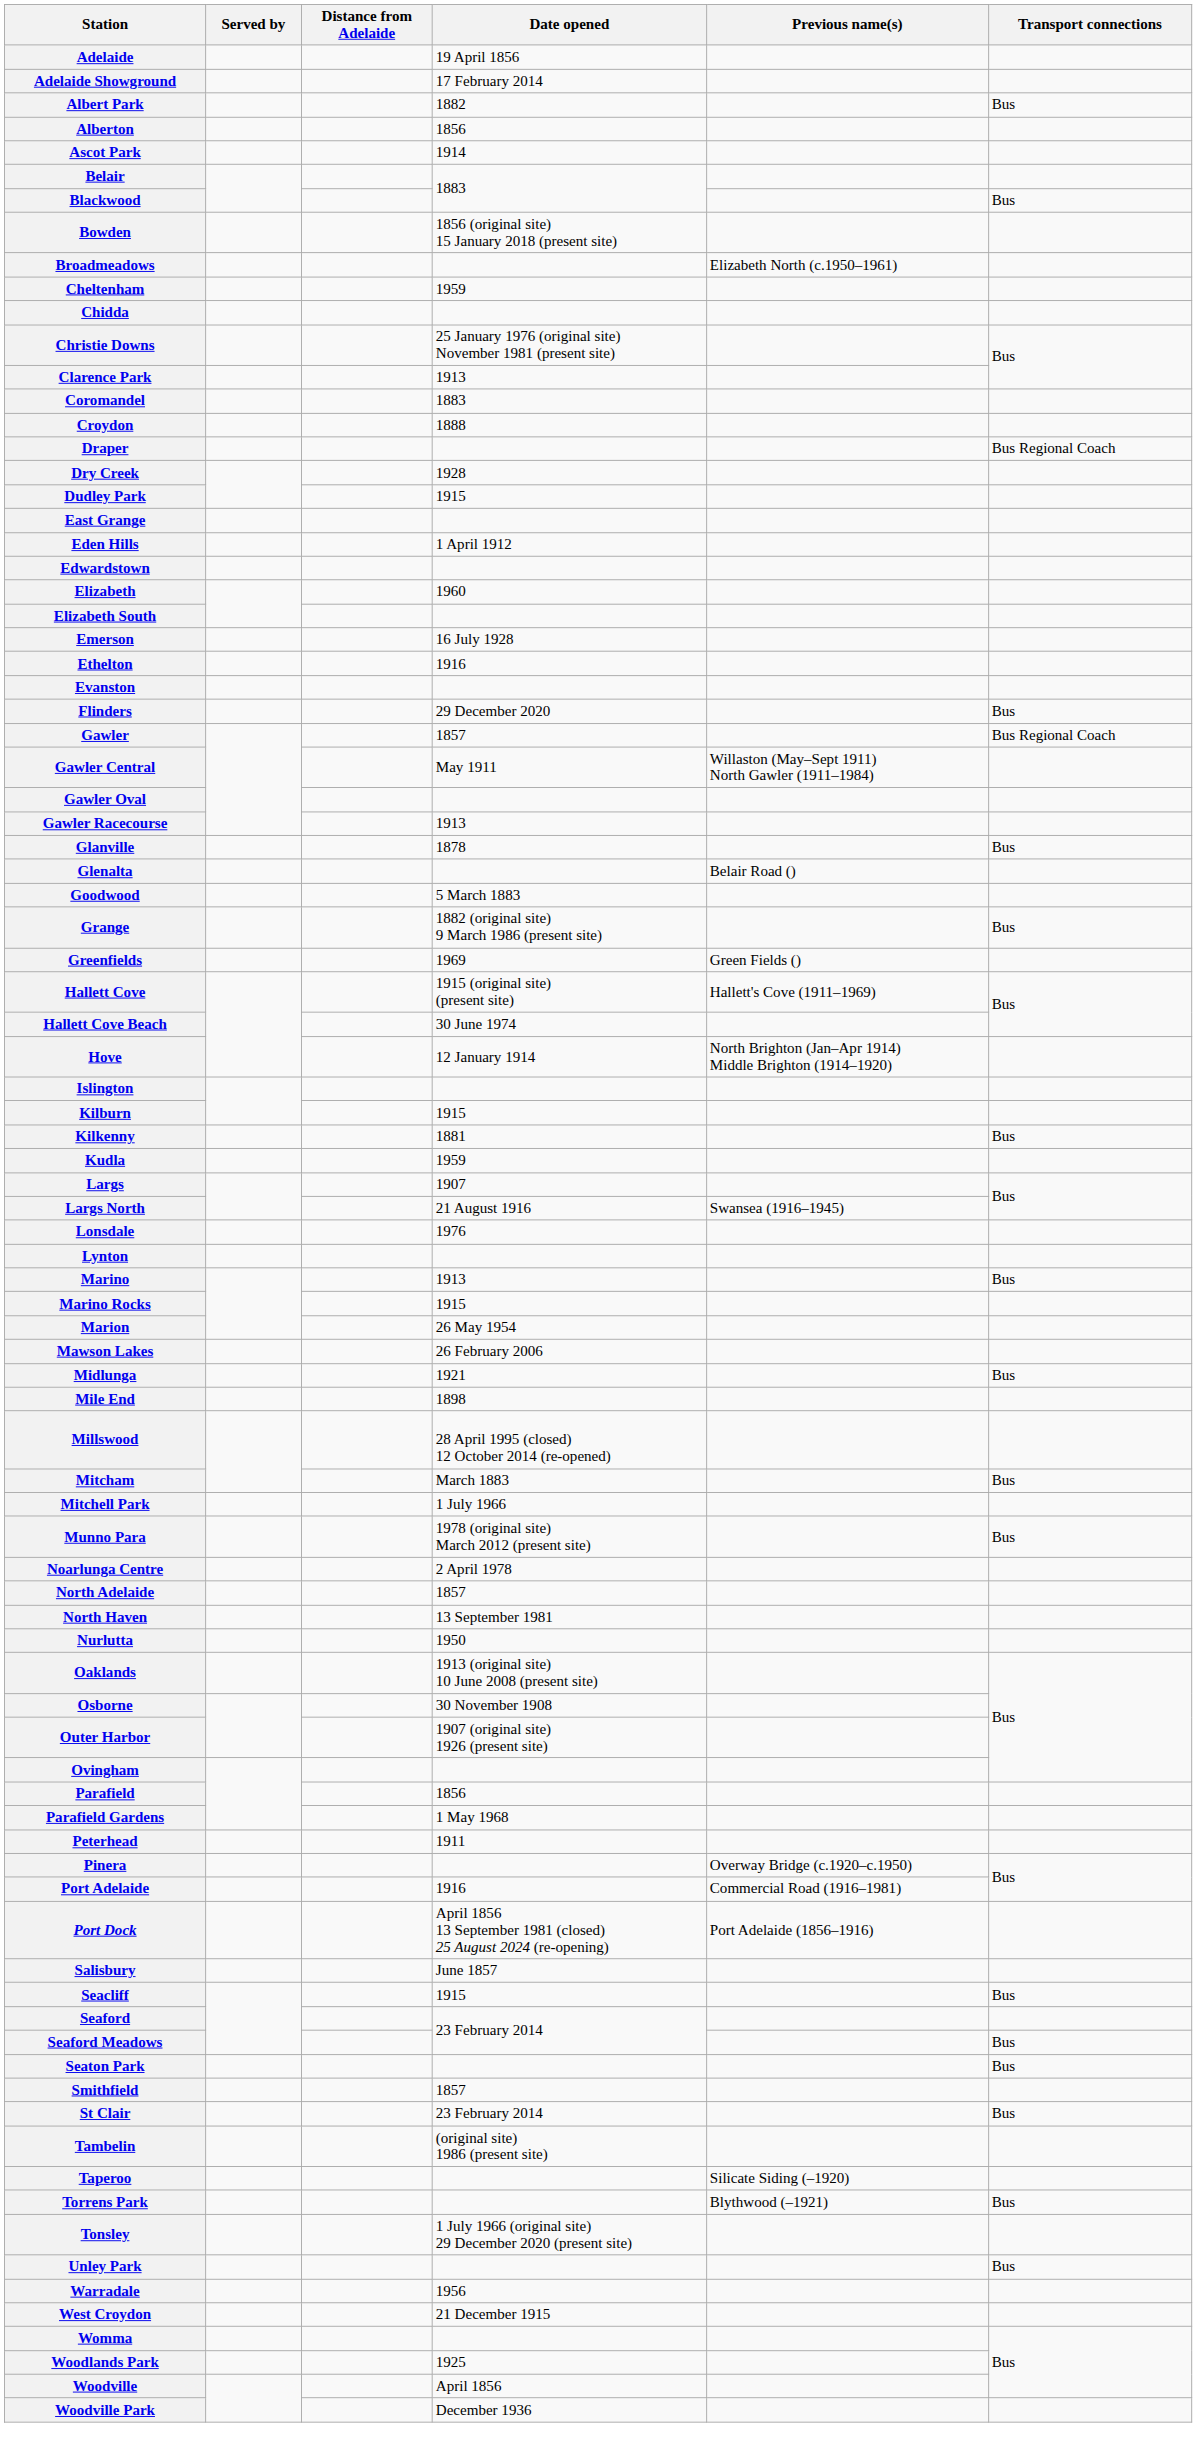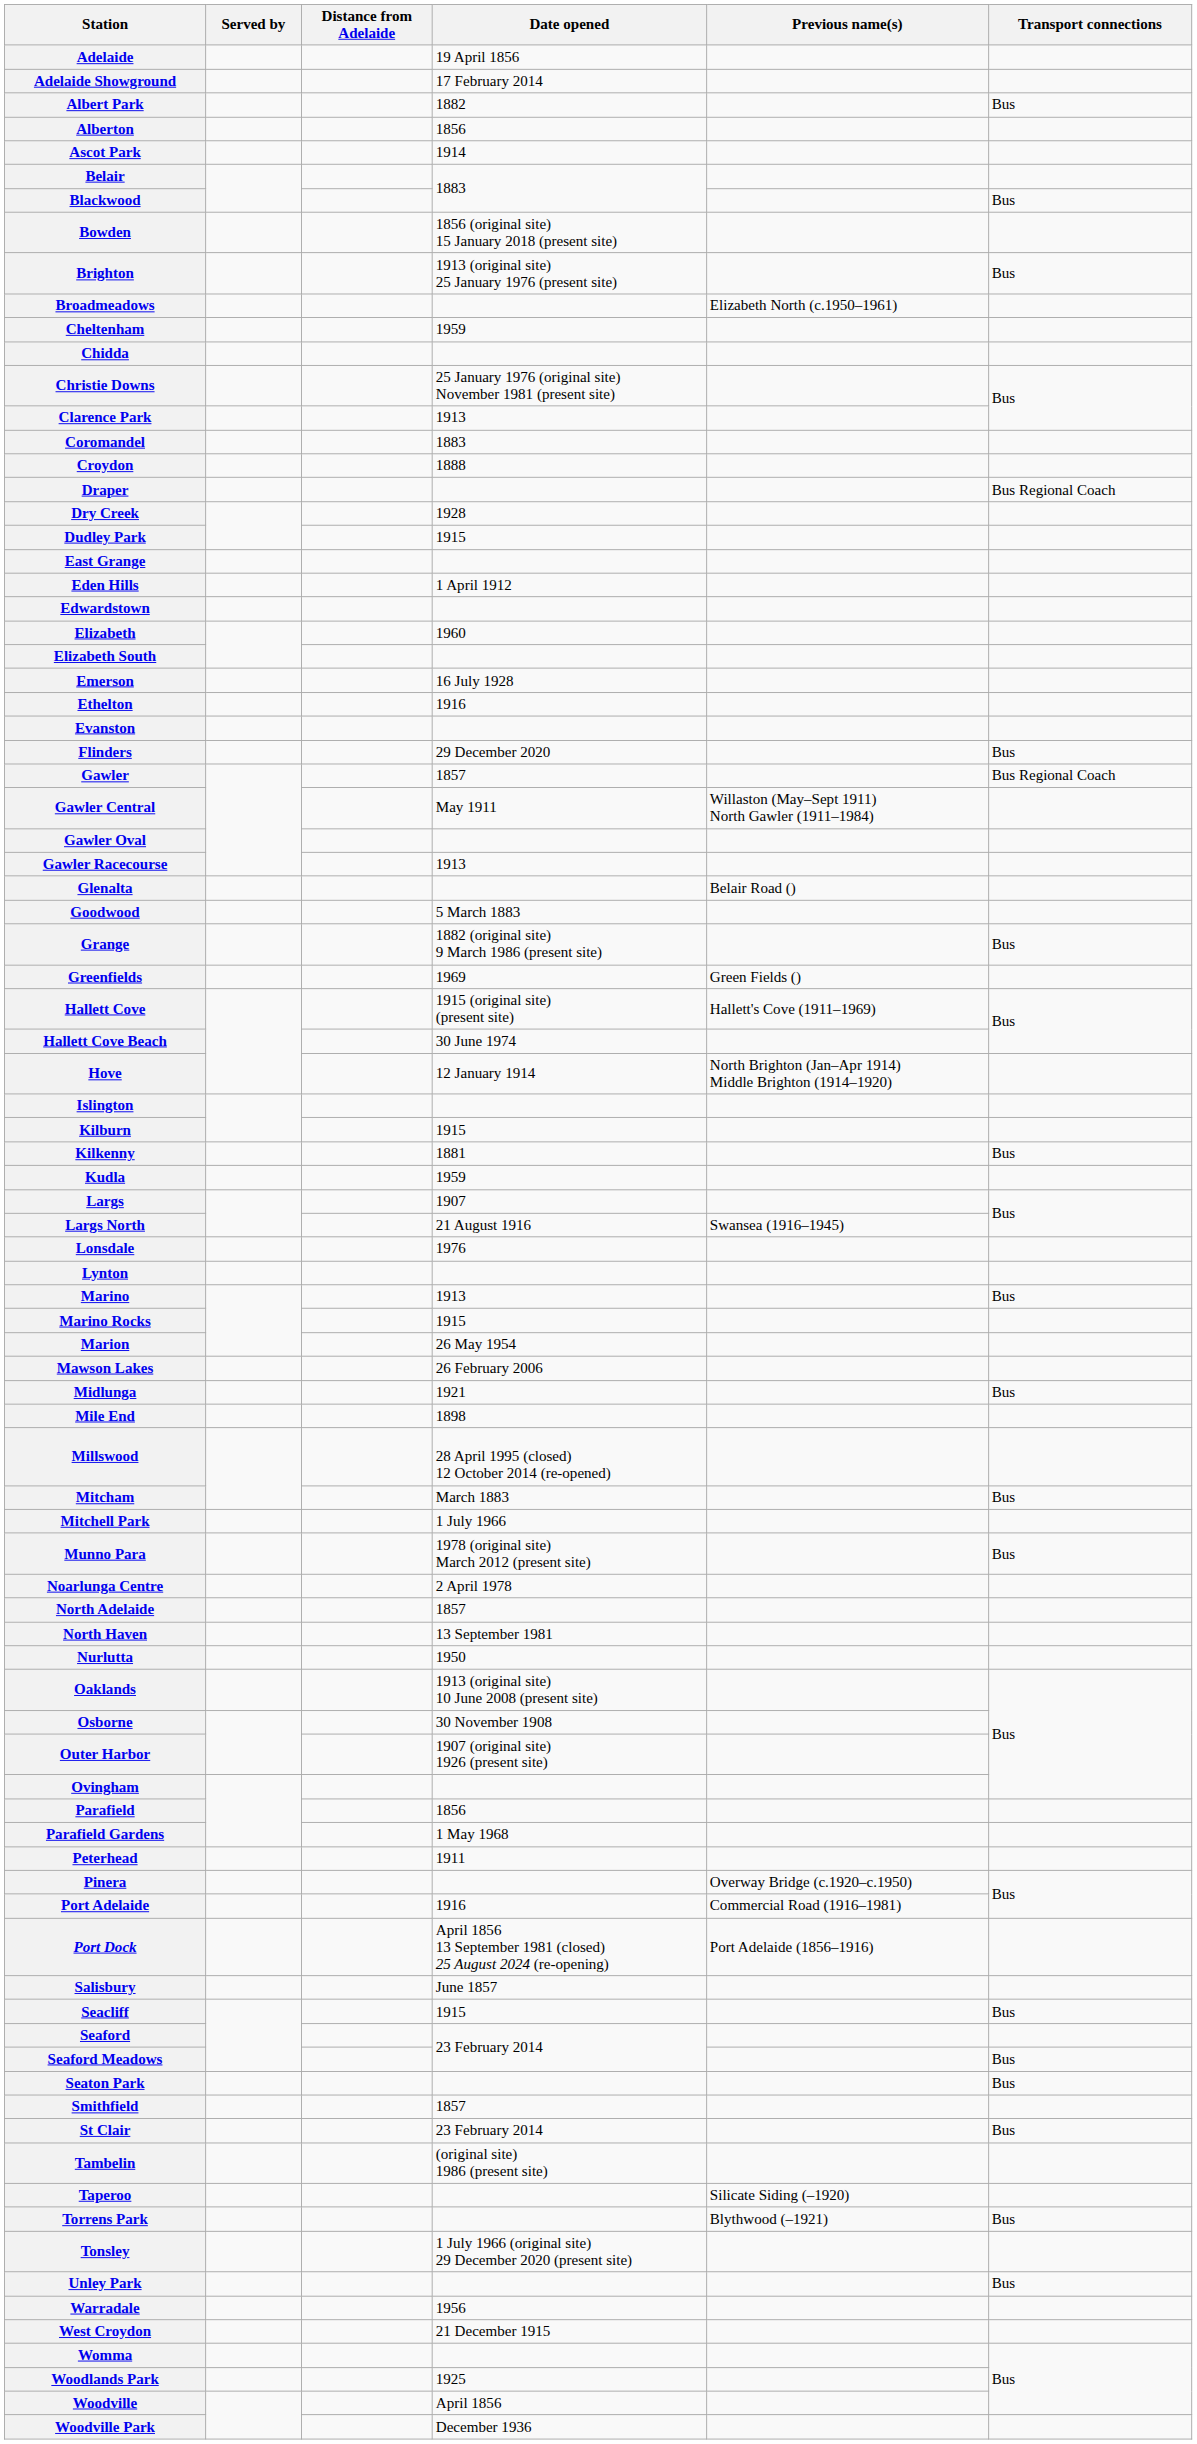+ row: Brighton | 1913 (original site) 25 January 1976 (present site) | Bus
- row: Glanville | 1878 | Bus
